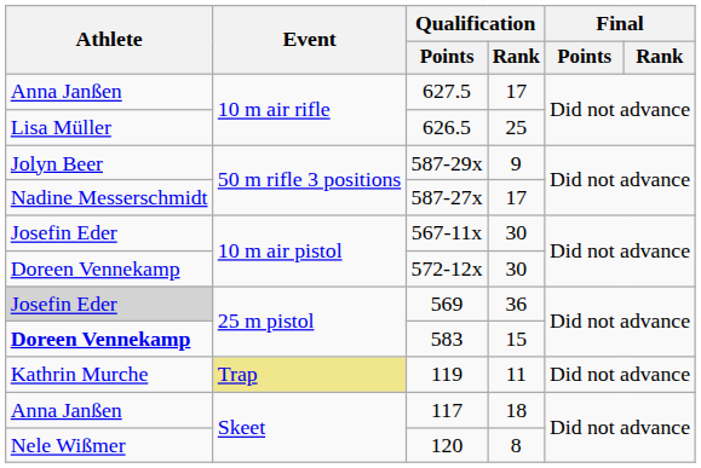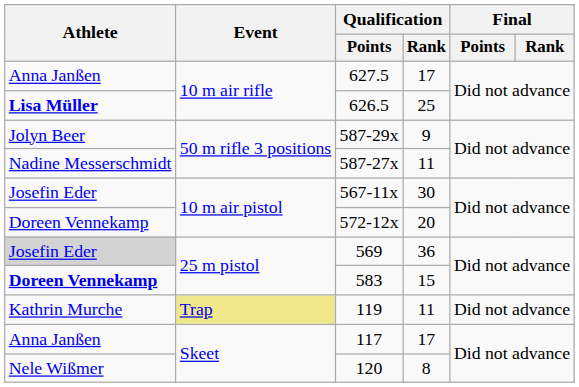626.5 | Athlete: normal -> bold
587-27x | Qualification / Rank: 17 -> 11
572-12x | Qualification / Rank: 30 -> 20
117 | Qualification / Rank: 18 -> 17
